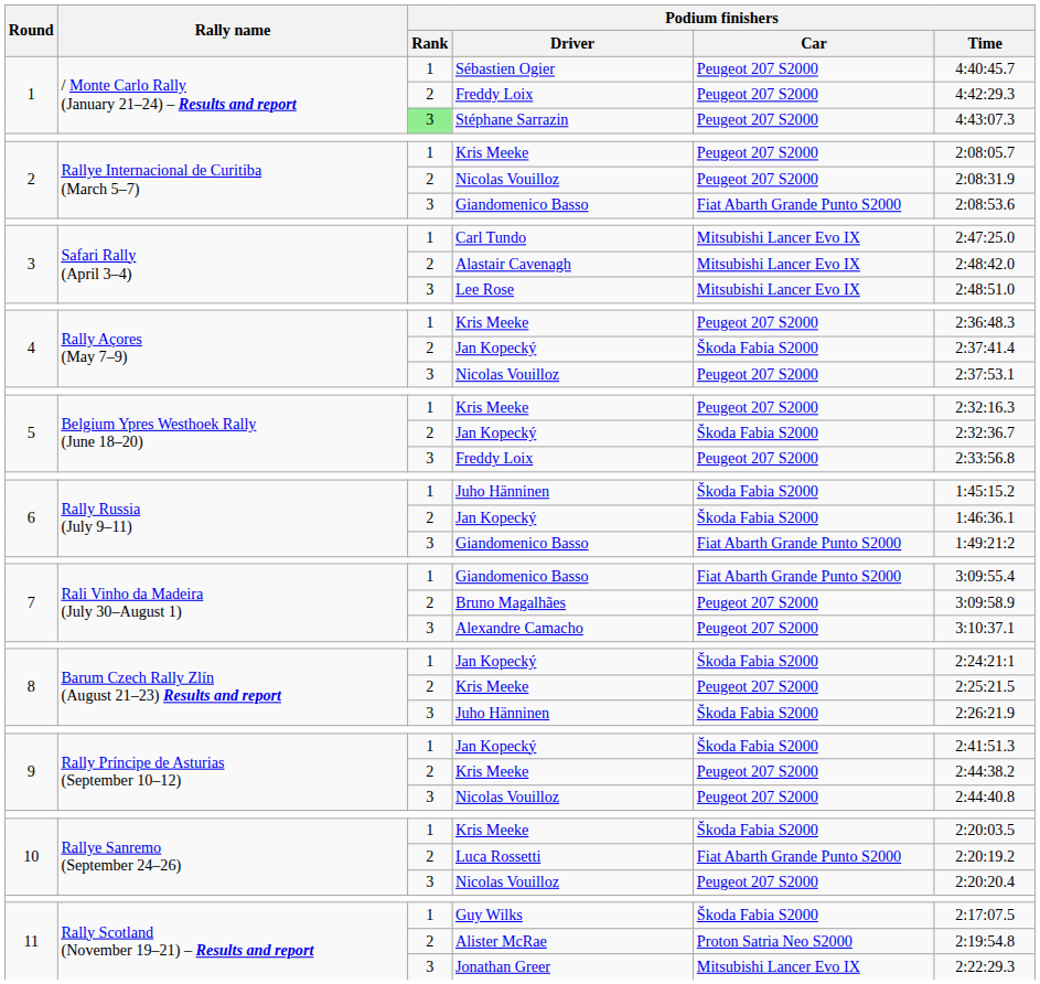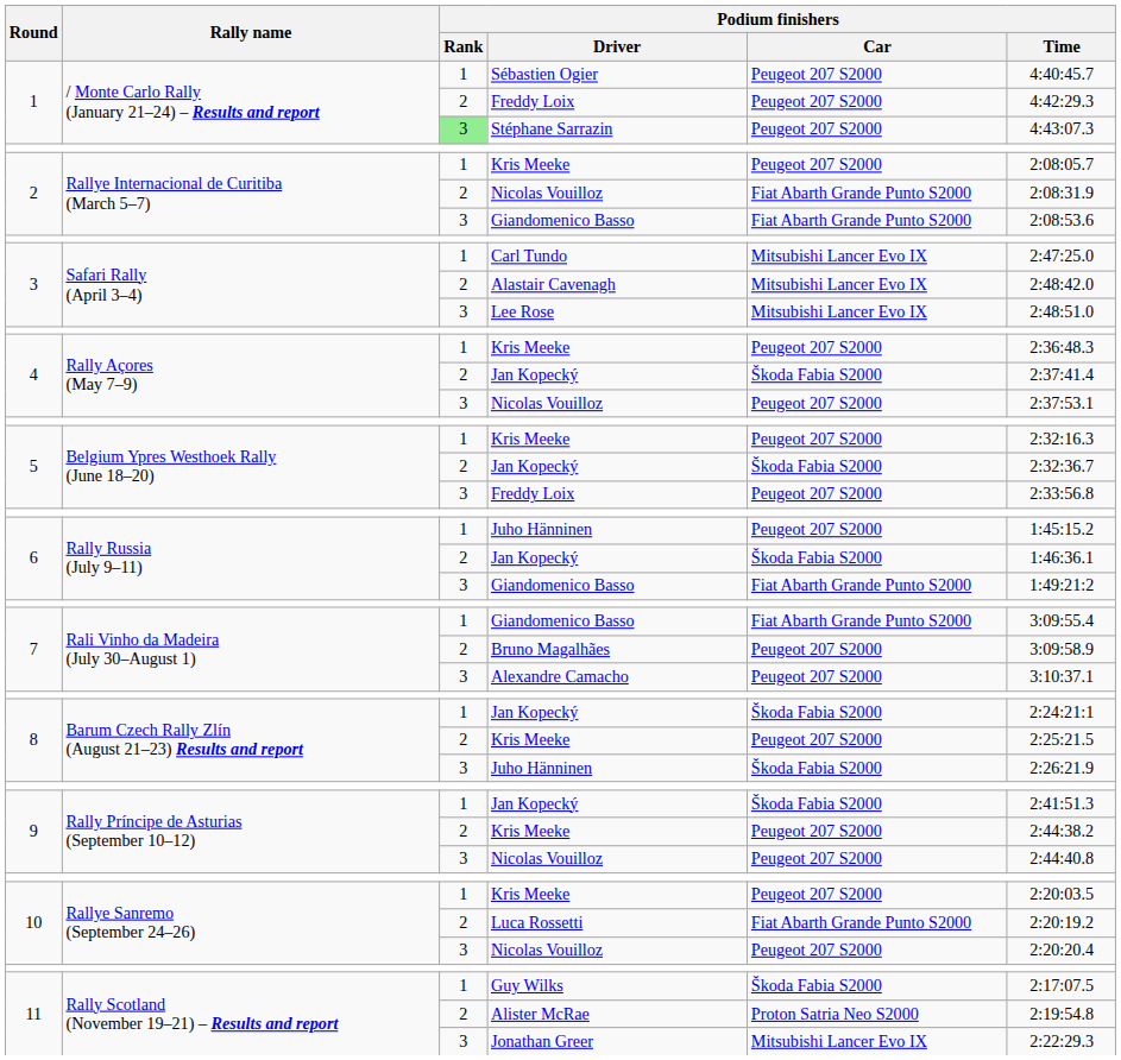2 / Nicolas Vouilloz | Podium finishers / Car: Peugeot 207 S2000 -> Fiat Abarth Grande Punto S2000
6 / Juho Hänninen | Podium finishers / Car: Škoda Fabia S2000 -> Peugeot 207 S2000
10 / Kris Meeke | Podium finishers / Car: Škoda Fabia S2000 -> Peugeot 207 S2000
